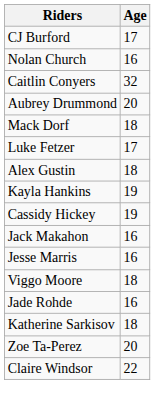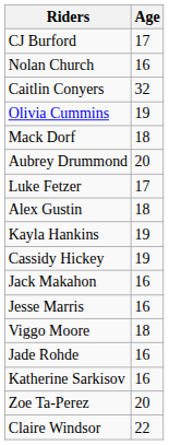+ row: Olivia Cummins | 19
rows swapped: Mack Dorf <-> Aubrey Drummond
Katherine Sarkisov | Age: 18 -> 16
